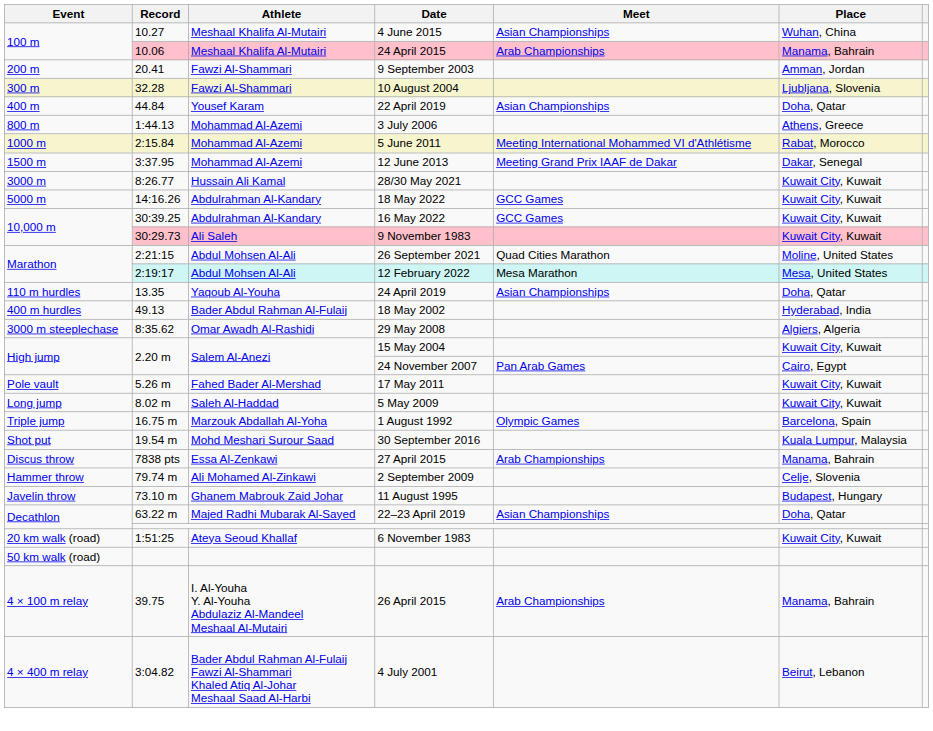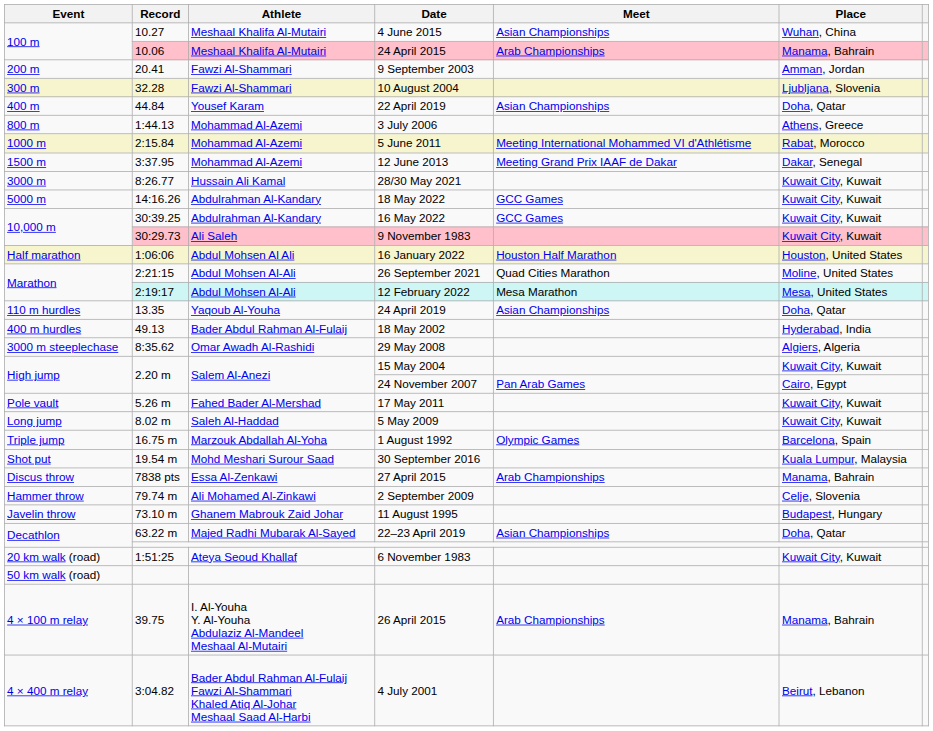+ row: Half marathon | 1:06:06 | Abdul Mohsen Al Ali | 16 January 2022 | Houston Half Marathon | Houston, United States
